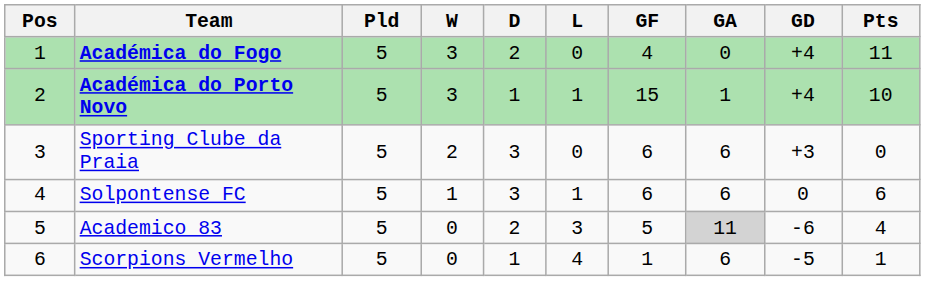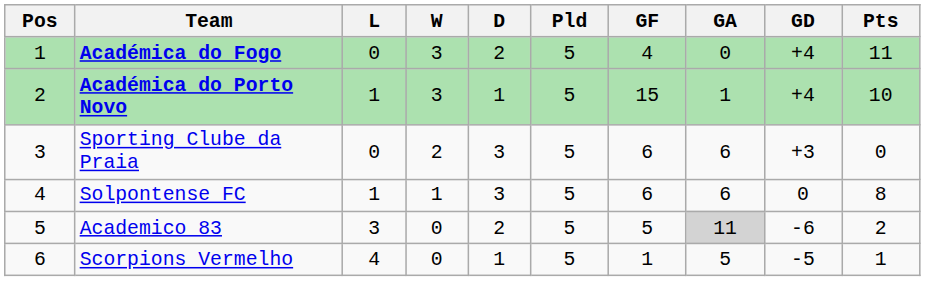columns swapped: Pld <-> L
Solpontense FC | Pts: 6 -> 8
Academico 83 | Pts: 4 -> 2
Scorpions Vermelho | GA: 6 -> 5
